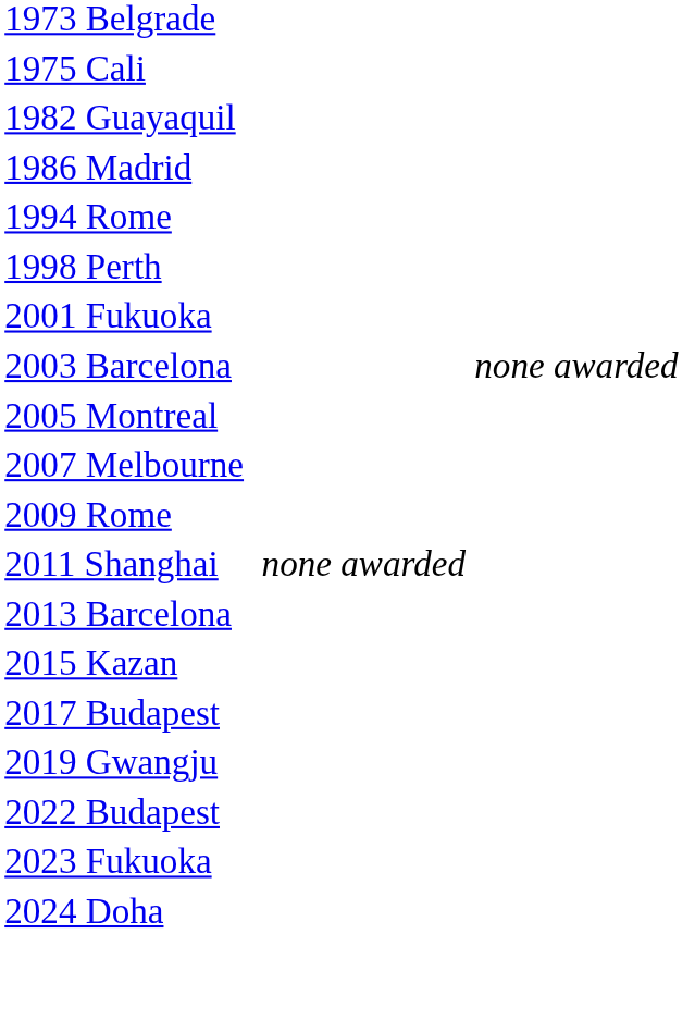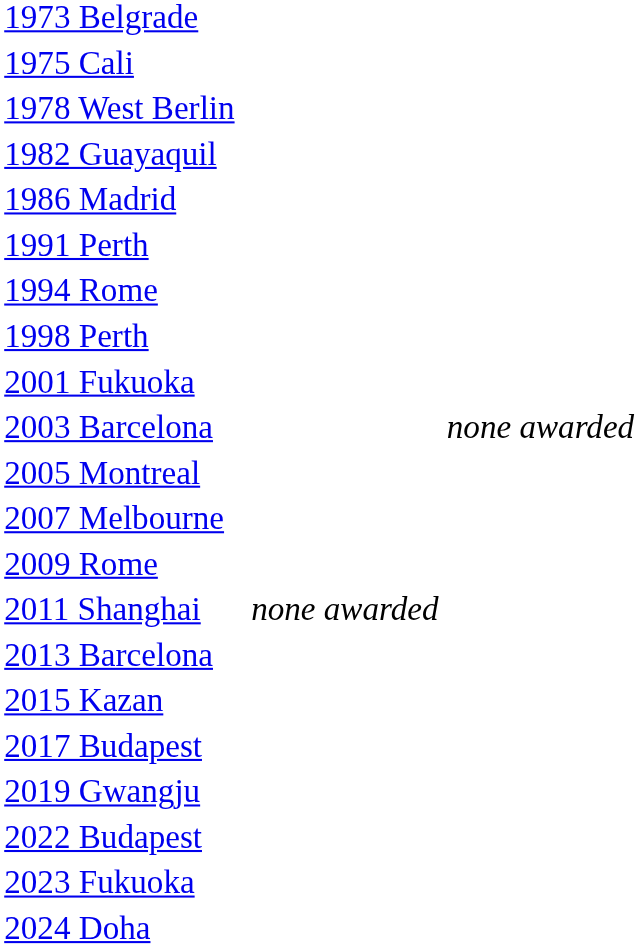+ row: 1978 West Berlin
+ row: 1991 Perth
